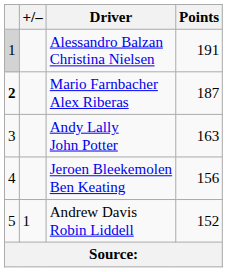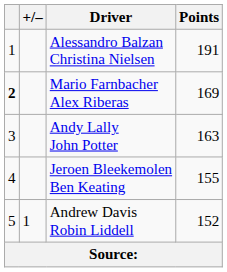Alessandro Balzan Christina Nielsen | column 1: lightgrey background -> no background
Mario Farnbacher Alex Riberas | Points: 187 -> 169
Jeroen Bleekemolen Ben Keating | Points: 156 -> 155
